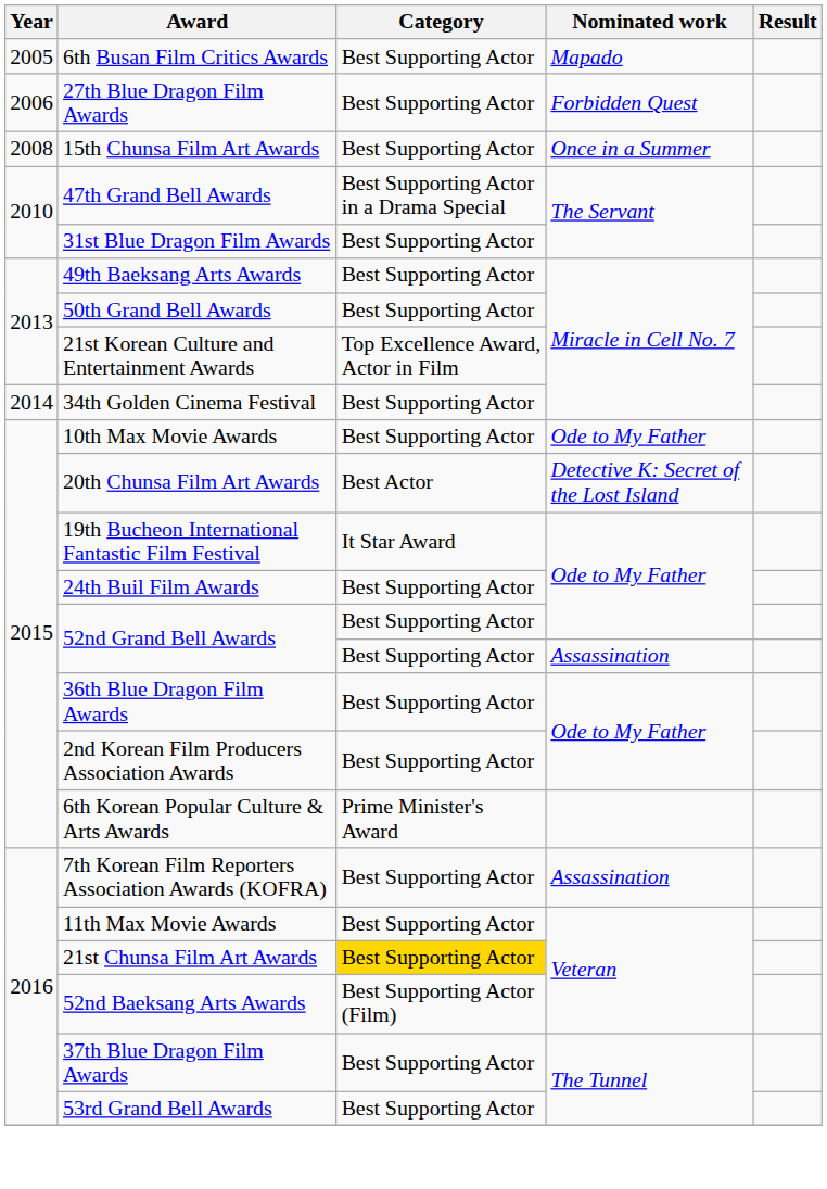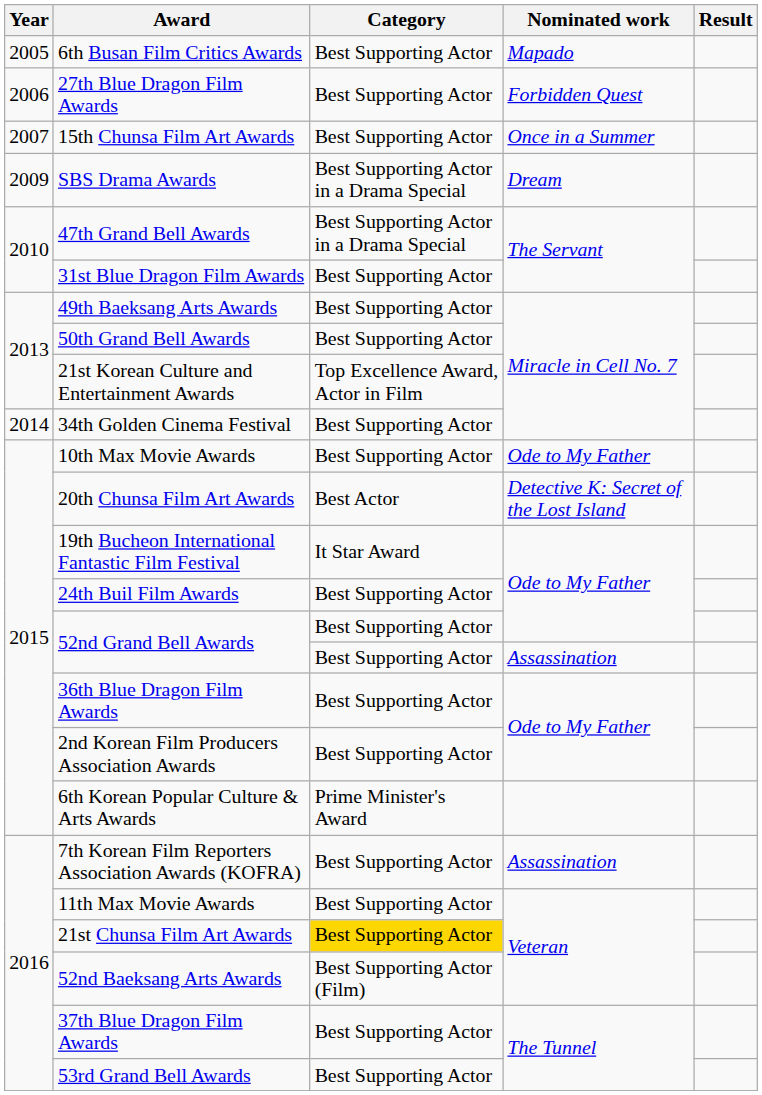15th Chunsa Film Art Awards | Year: 2008 -> 2007
+ row: 2009 | SBS Drama Awards | Best Supporting Actor in a Drama Special | Dream
